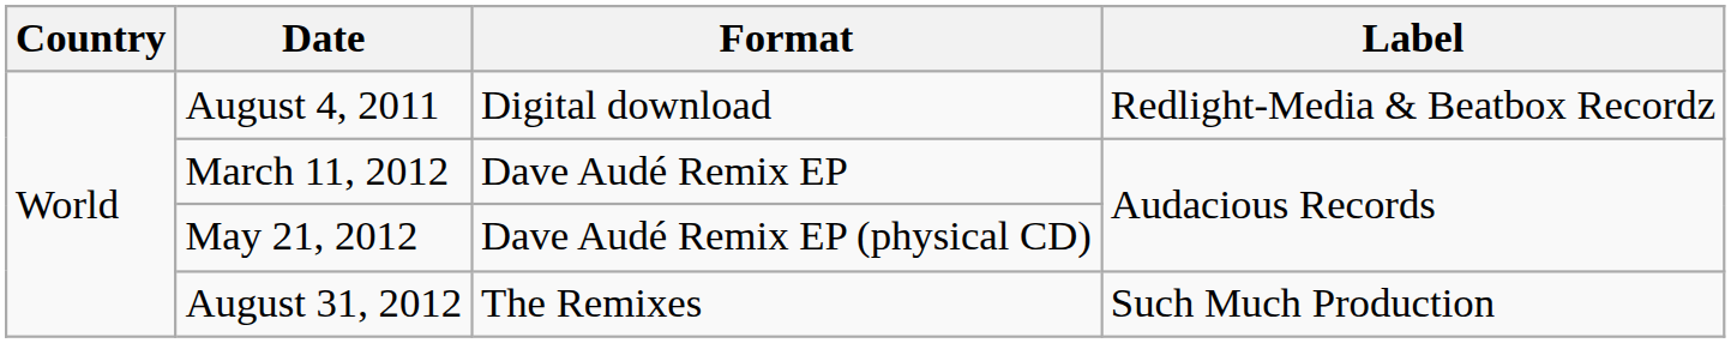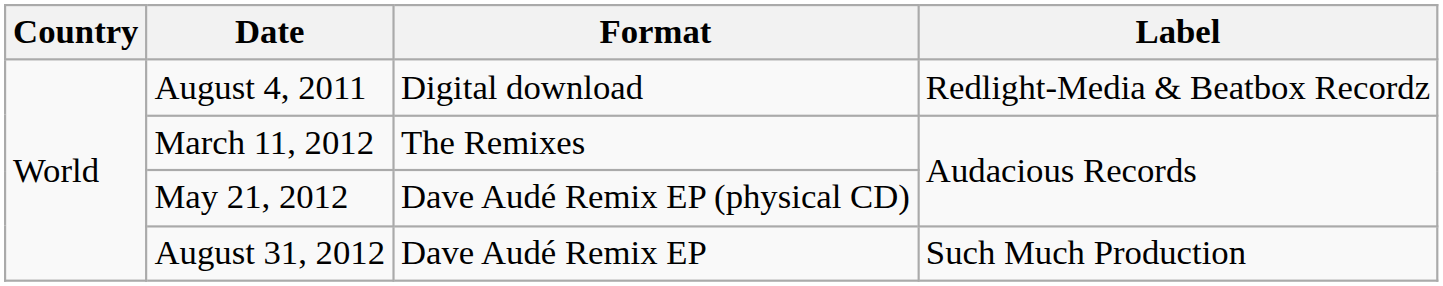March 11, 2012 | Format: Dave Audé Remix EP -> The Remixes
August 31, 2012 | Format: The Remixes -> Dave Audé Remix EP
